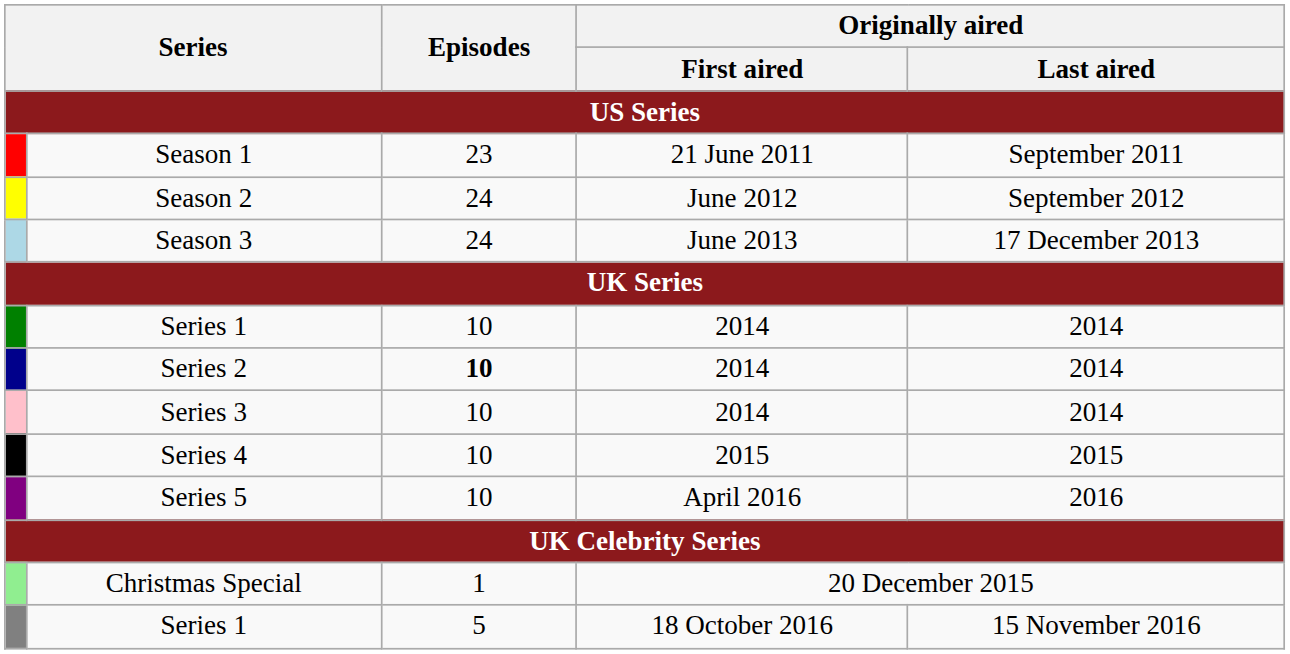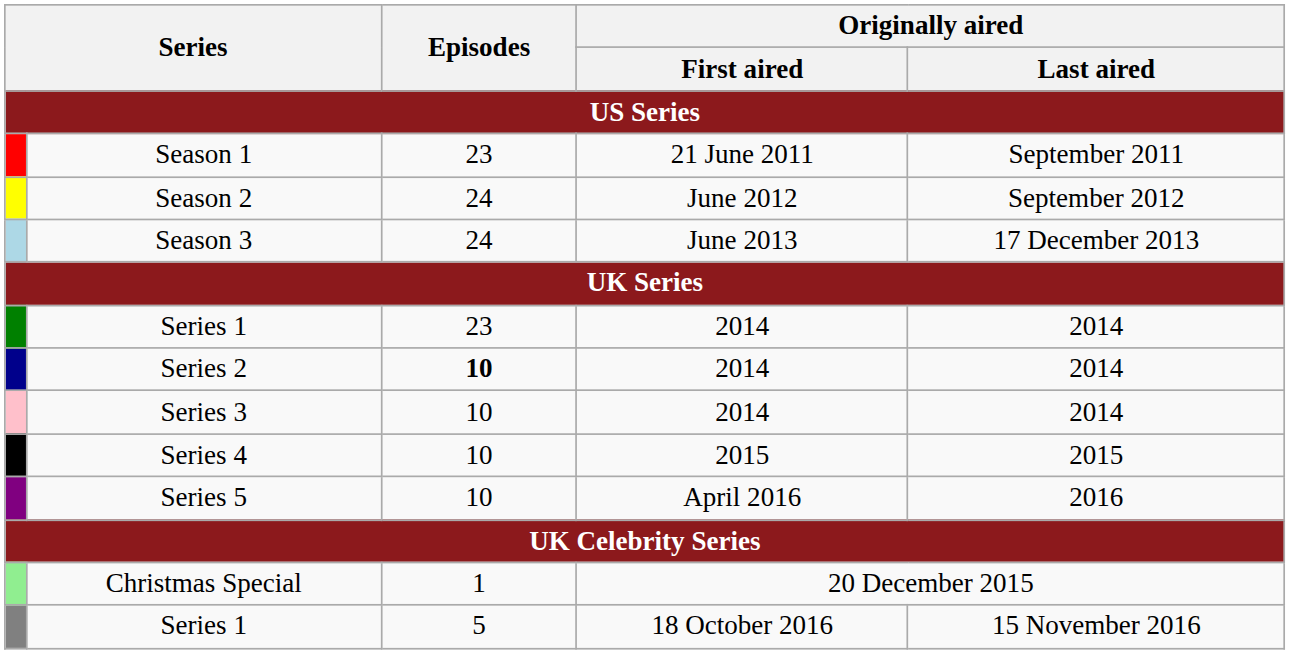Series 1 / 2014 | Episodes: 10 -> 23
